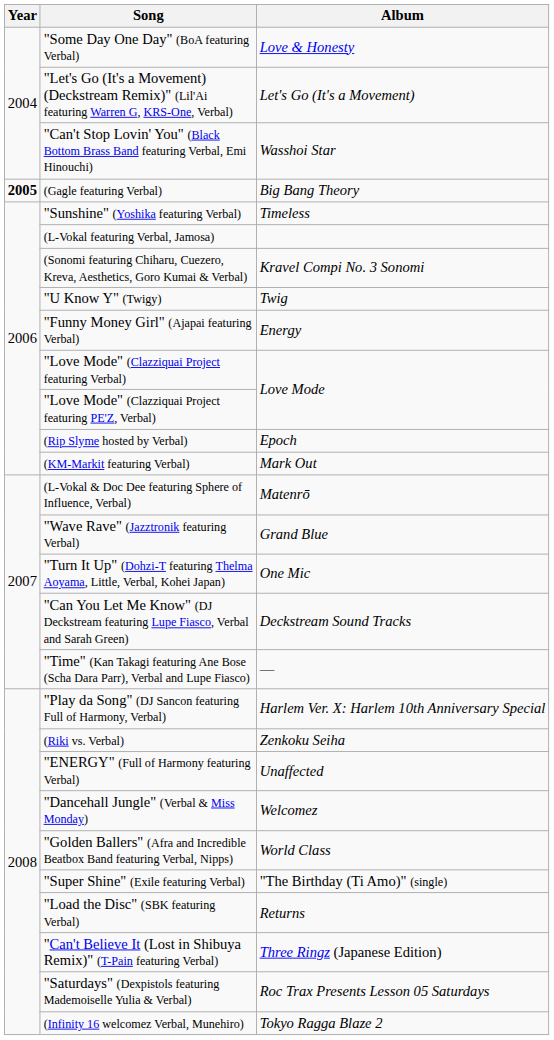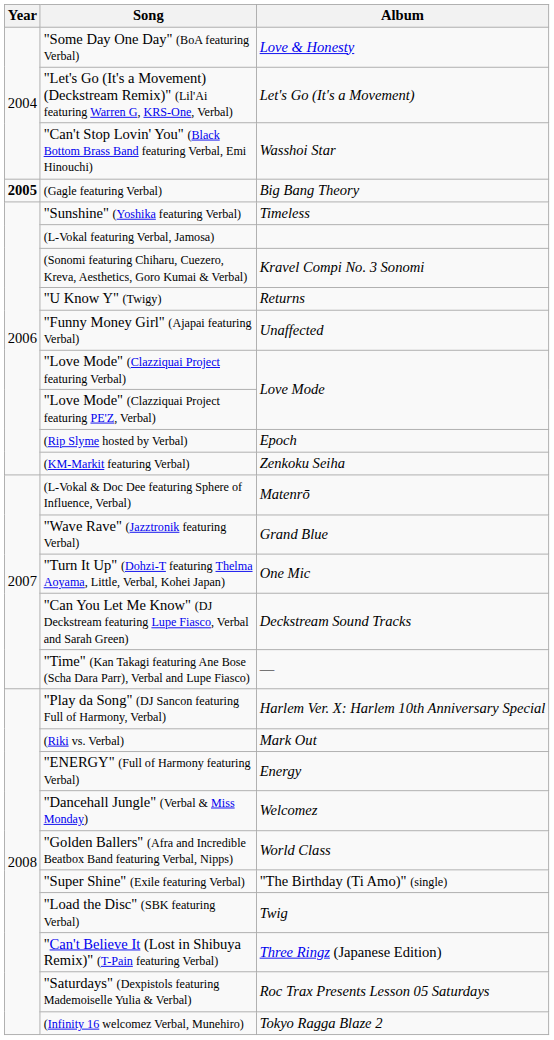"U Know Y" (Twigy) | Album: Twig -> Returns
"Funny Money Girl" (Ajapai featuring Verbal) | Album: Energy -> Unaffected
(KM-Markit featuring Verbal) | Album: Mark Out -> Zenkoku Seiha
(Riki vs. Verbal) | Album: Zenkoku Seiha -> Mark Out
"ENERGY" (Full of Harmony featuring Verbal) | Album: Unaffected -> Energy
"Load the Disc" (SBK featuring Verbal) | Album: Returns -> Twig
